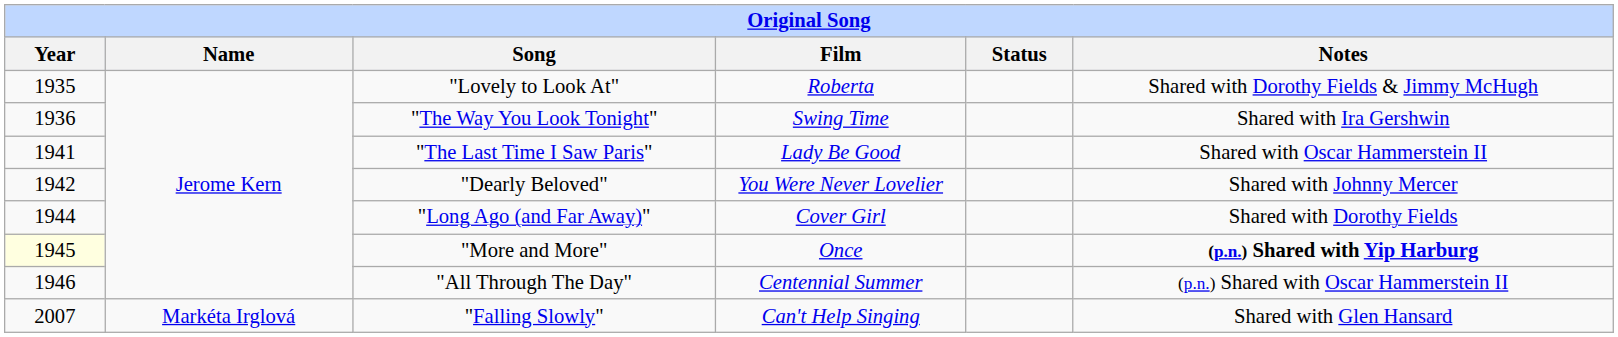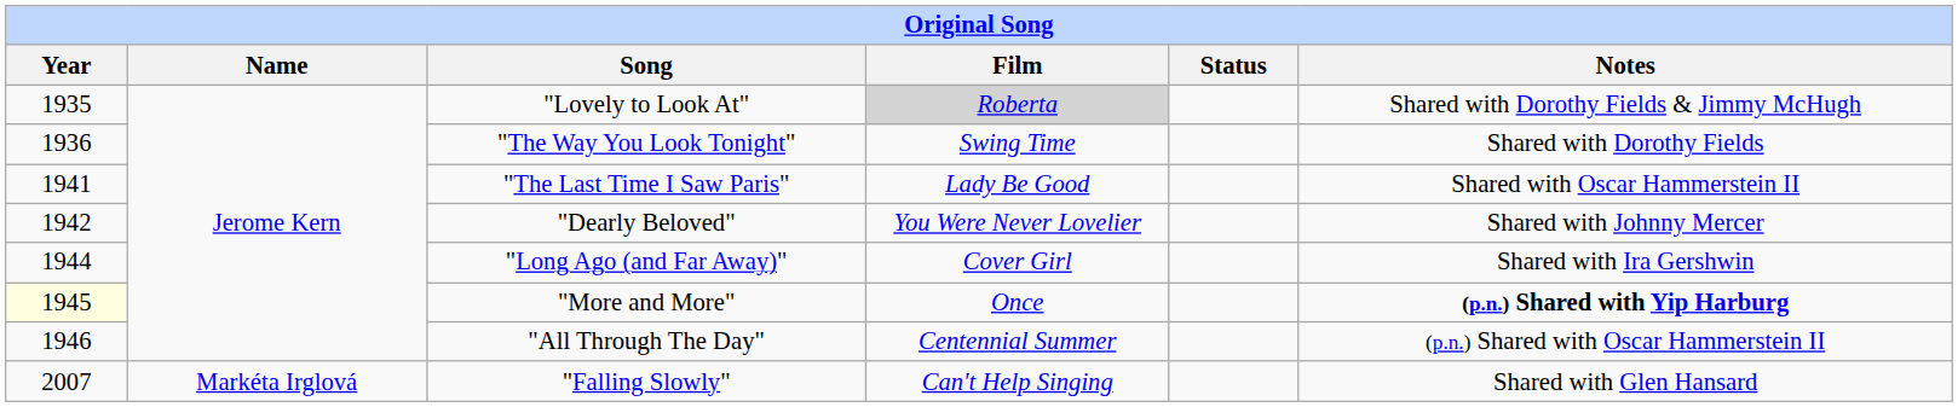"Lovely to Look At" | Film: no background -> lightgrey background
"The Way You Look Tonight" | Notes: Shared with Ira Gershwin -> Shared with Dorothy Fields
"Long Ago (and Far Away)" | Notes: Shared with Dorothy Fields -> Shared with Ira Gershwin
